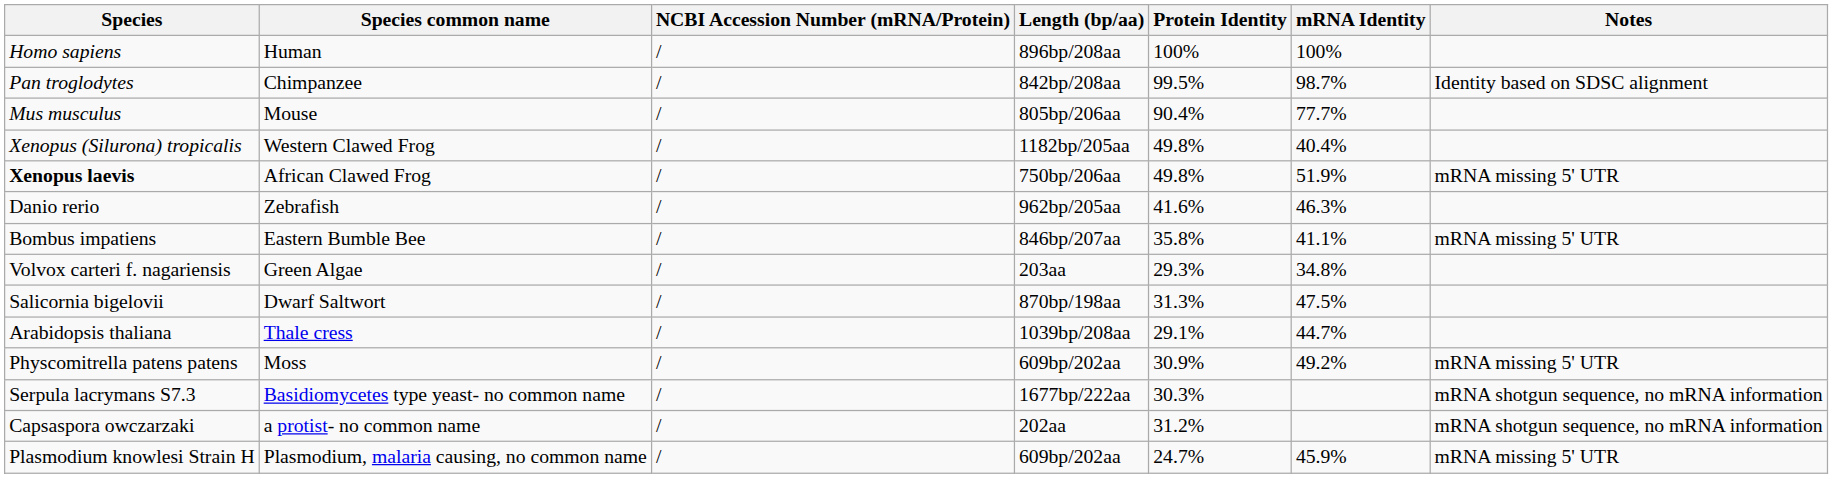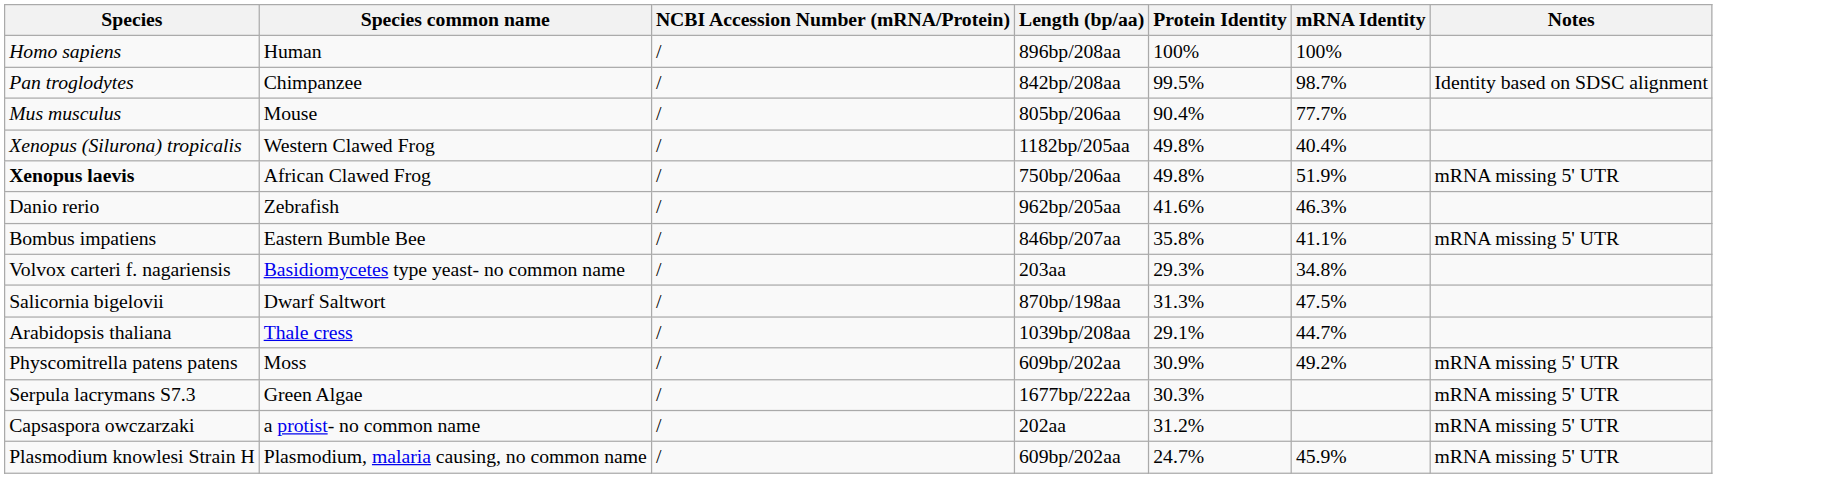Volvox carteri f. nagariensis | Species common name: Green Algae -> Basidiomycetes type yeast- no common name
Serpula lacrymans S7.3 | Species common name: Basidiomycetes type yeast- no common name -> Green Algae
Serpula lacrymans S7.3 | Notes: mRNA shotgun sequence, no mRNA information -> mRNA missing 5' UTR
Capsaspora owczarzaki | Notes: mRNA shotgun sequence, no mRNA information -> mRNA missing 5' UTR
